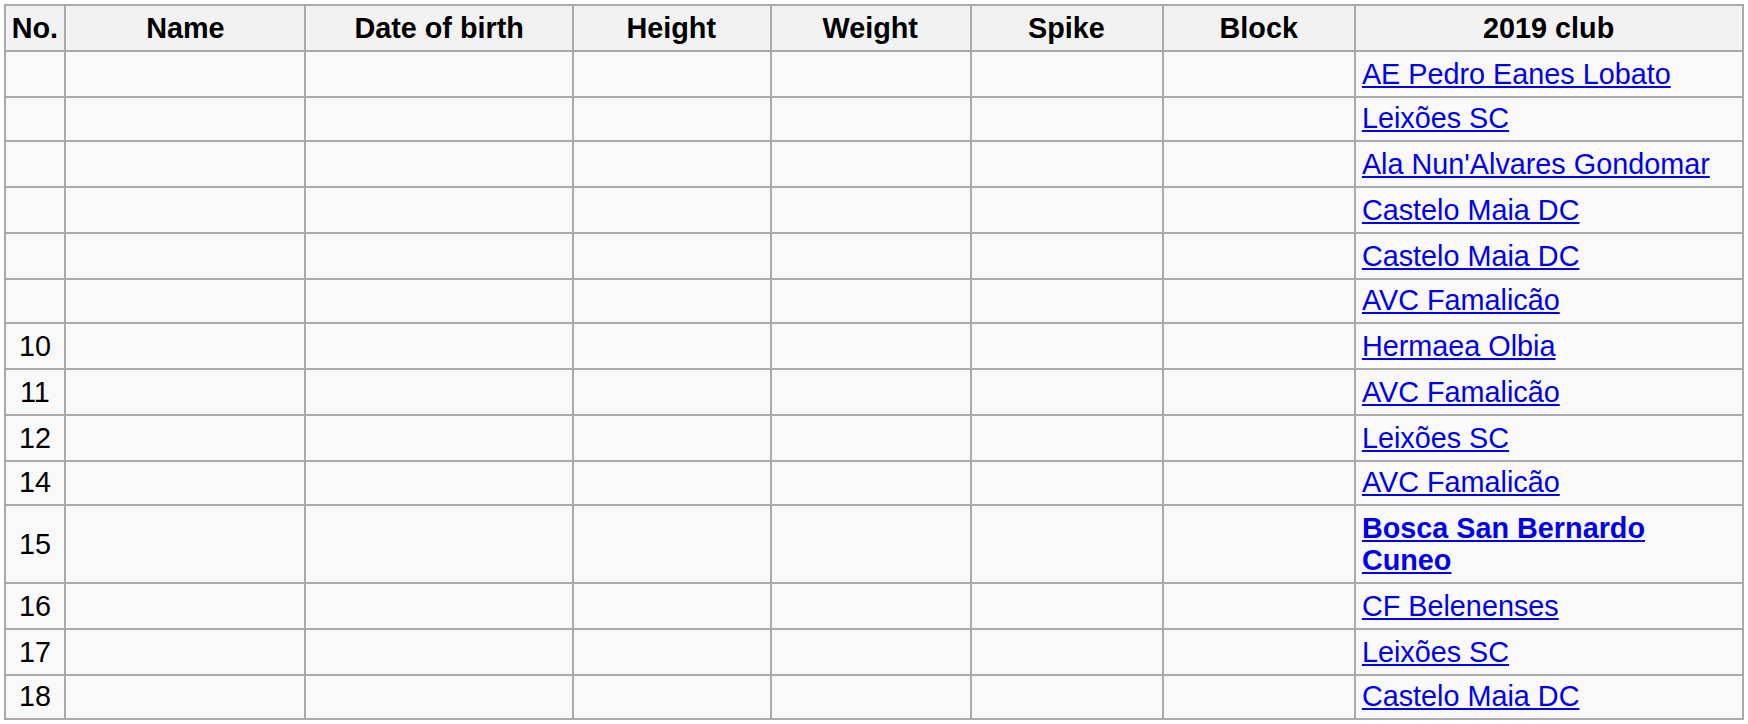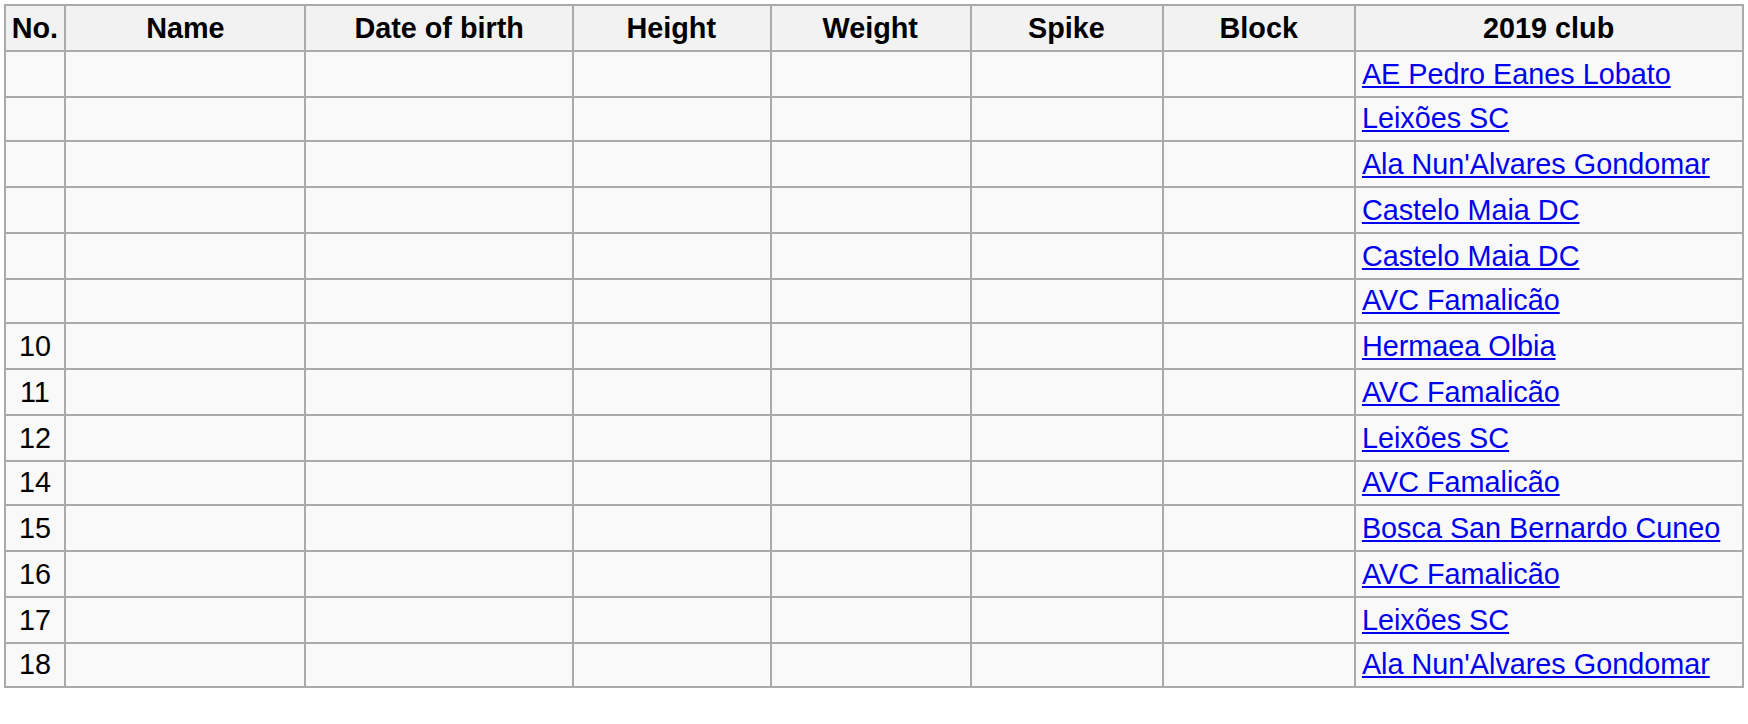15 | 2019 club: bold -> normal
16 | 2019 club: CF Belenenses -> AVC Famalicão
18 | 2019 club: Castelo Maia DC -> Ala Nun'Alvares Gondomar
